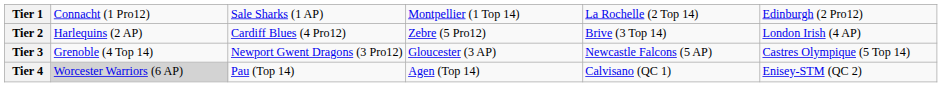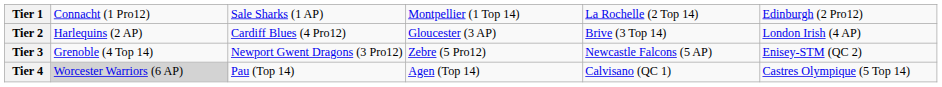Tier 2 | column 4: Zebre (5 Pro12) -> Gloucester (3 AP)
Tier 3 | column 4: Gloucester (3 AP) -> Zebre (5 Pro12)
Tier 3 | column 6: Castres Olympique (5 Top 14) -> Enisey-STM (QC 2)
Tier 4 | column 6: Enisey-STM (QC 2) -> Castres Olympique (5 Top 14)
